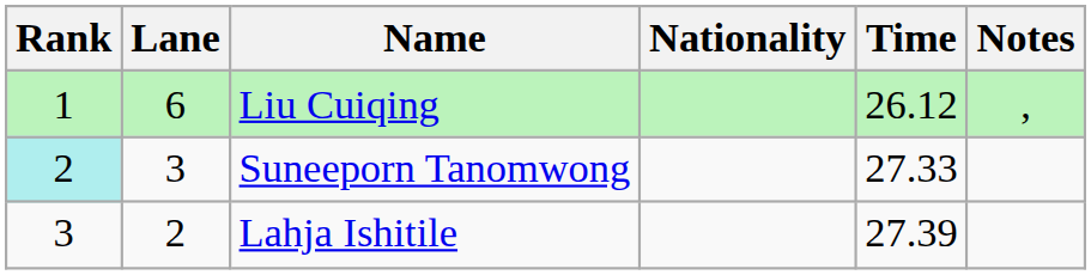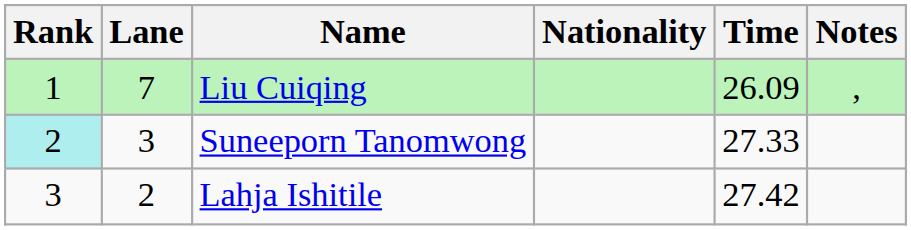Liu Cuiqing | Lane: 6 -> 7
Liu Cuiqing | Time: 26.12 -> 26.09
Lahja Ishitile | Time: 27.39 -> 27.42
